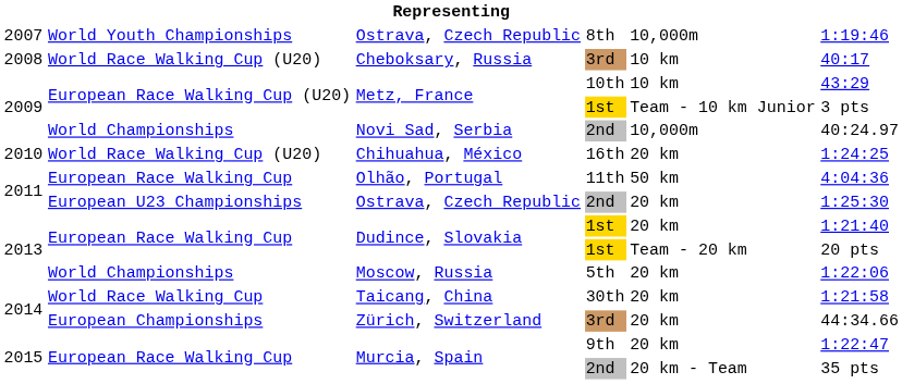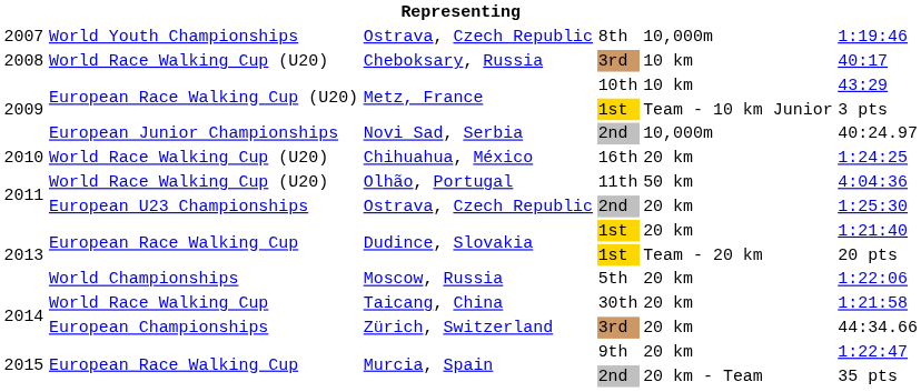Novi Sad, Serbia | column 2: World Championships -> European Junior Championships
Olhão, Portugal | column 2: European Race Walking Cup -> World Race Walking Cup (U20)
